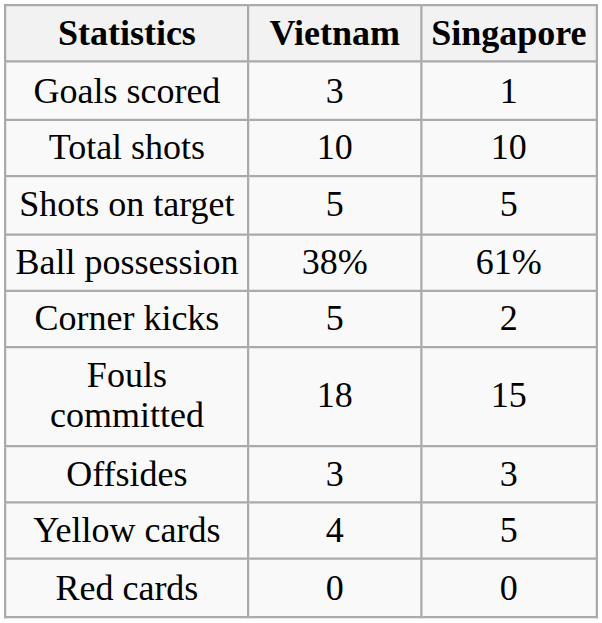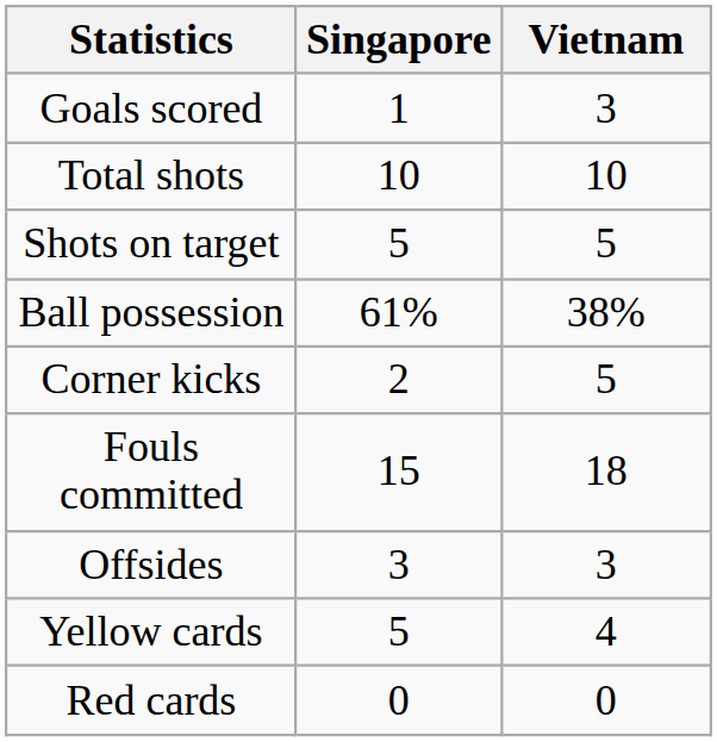columns swapped: Vietnam <-> Singapore
